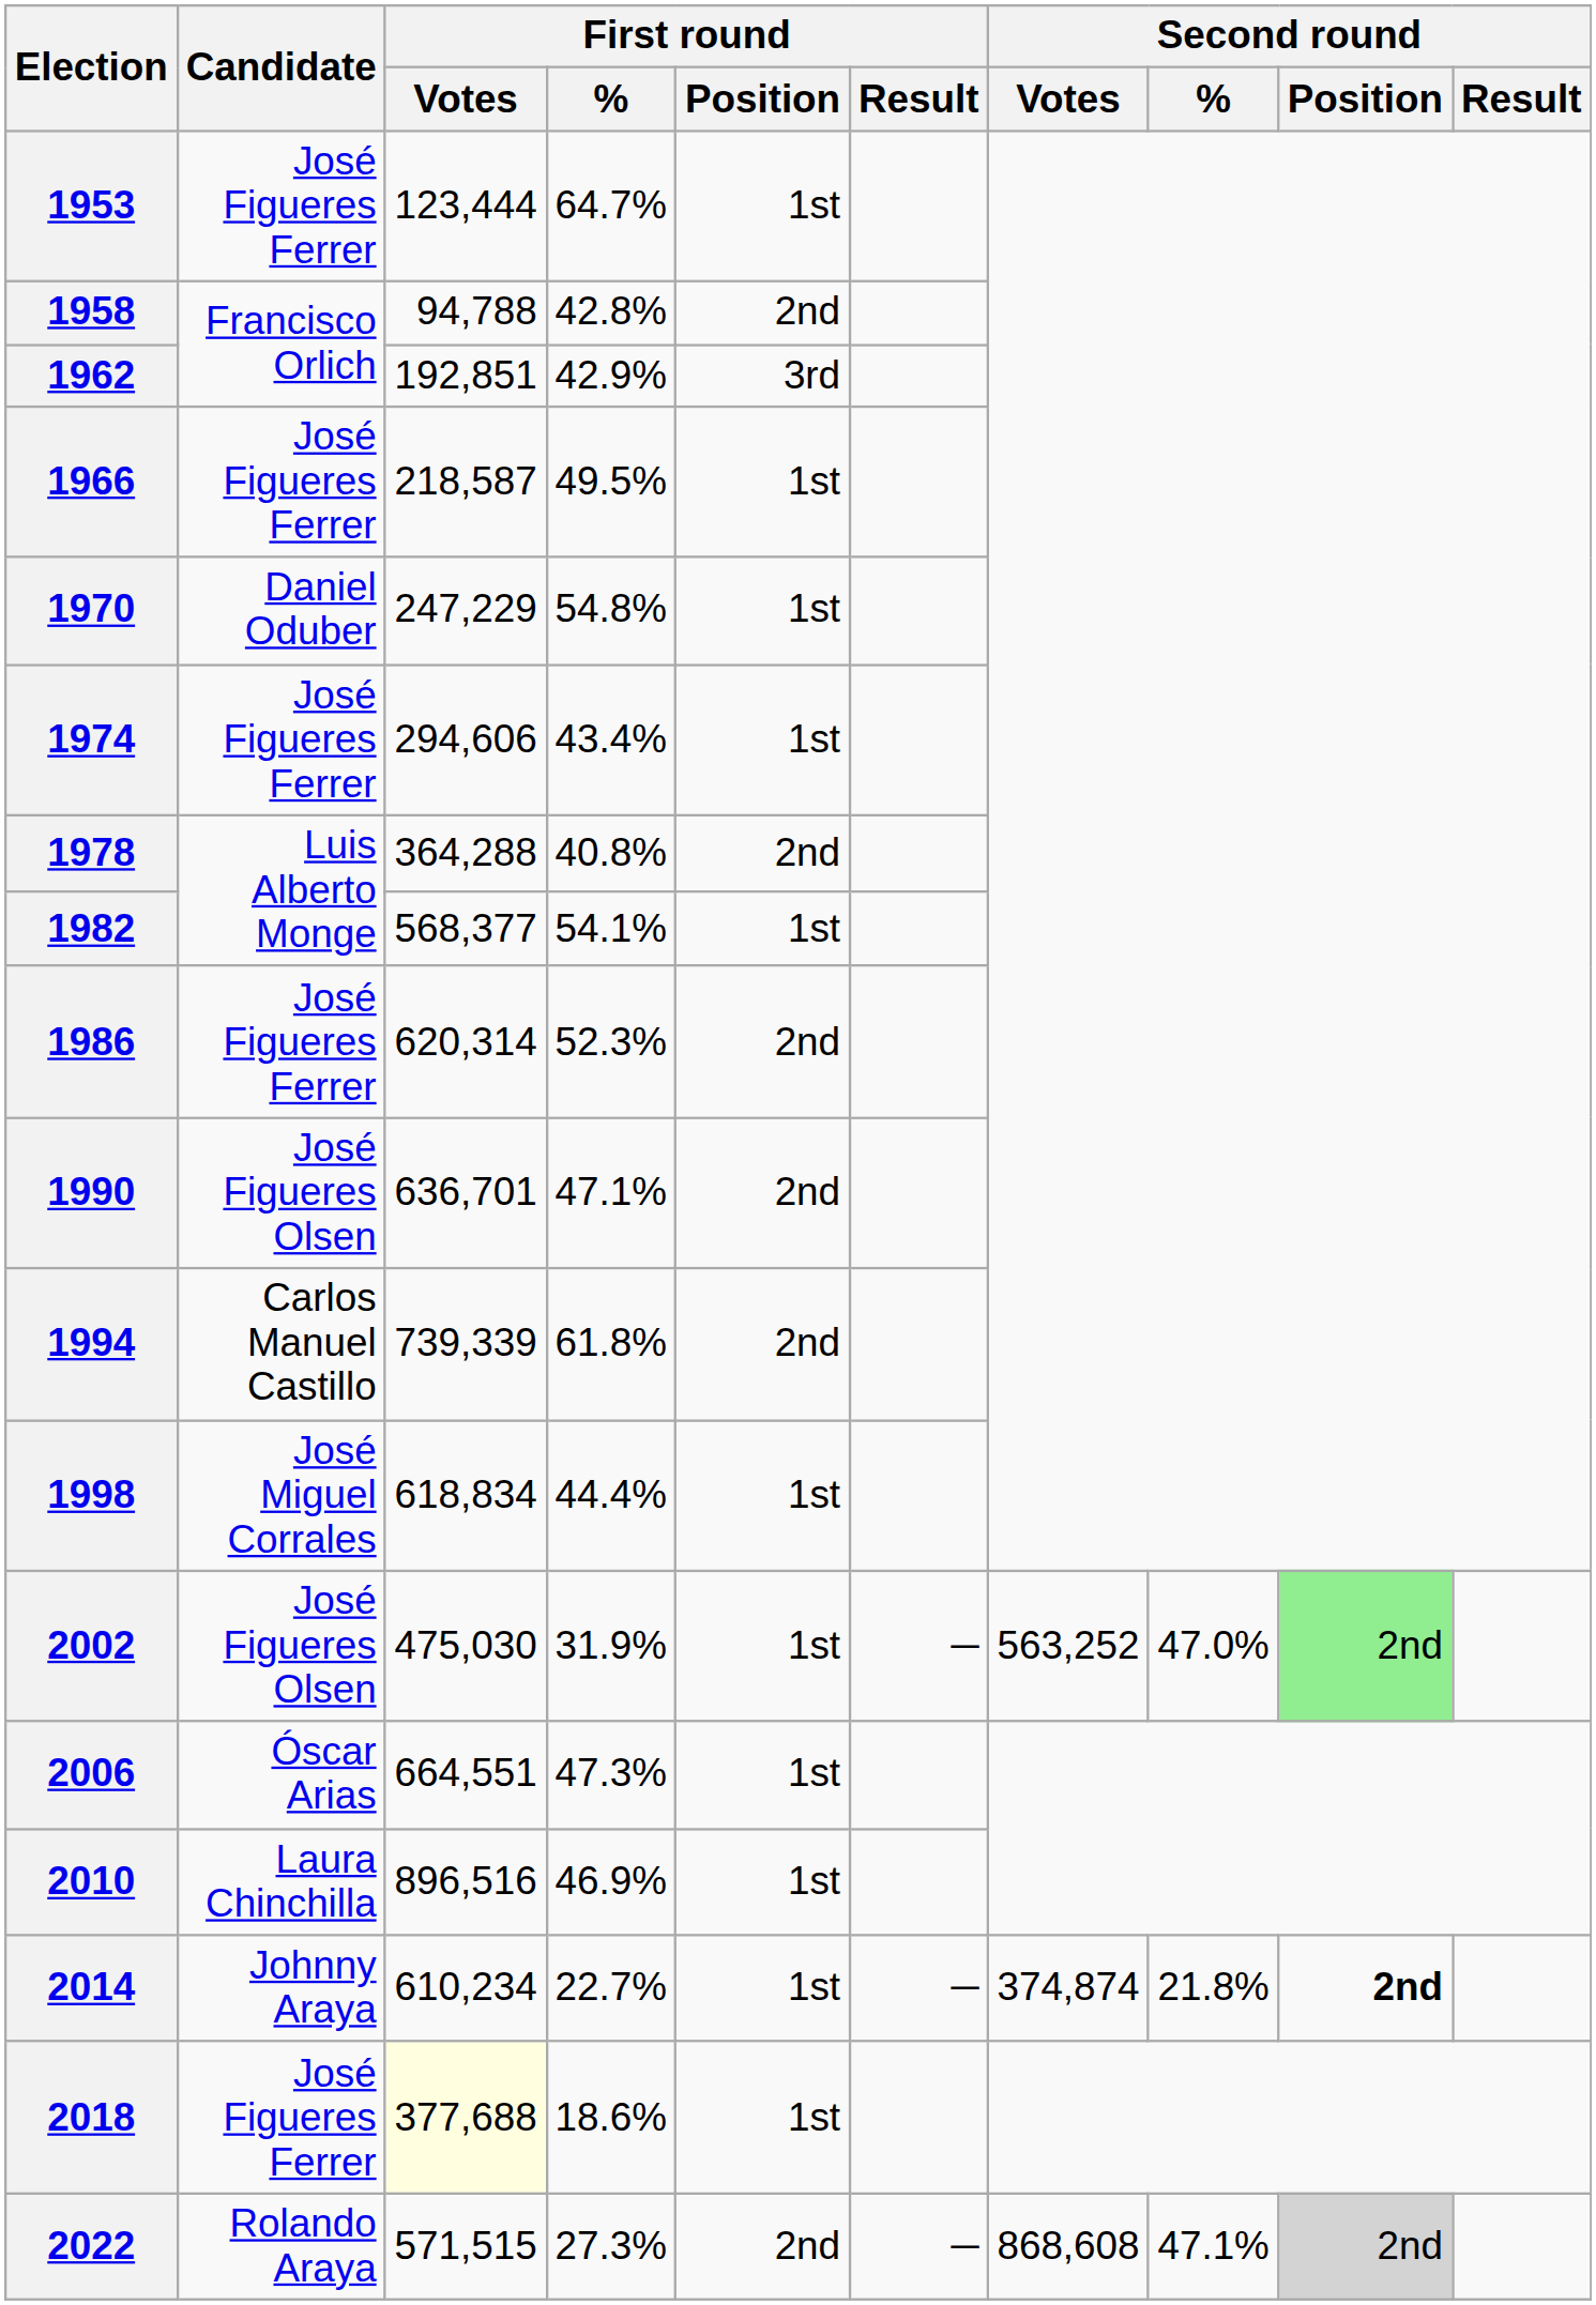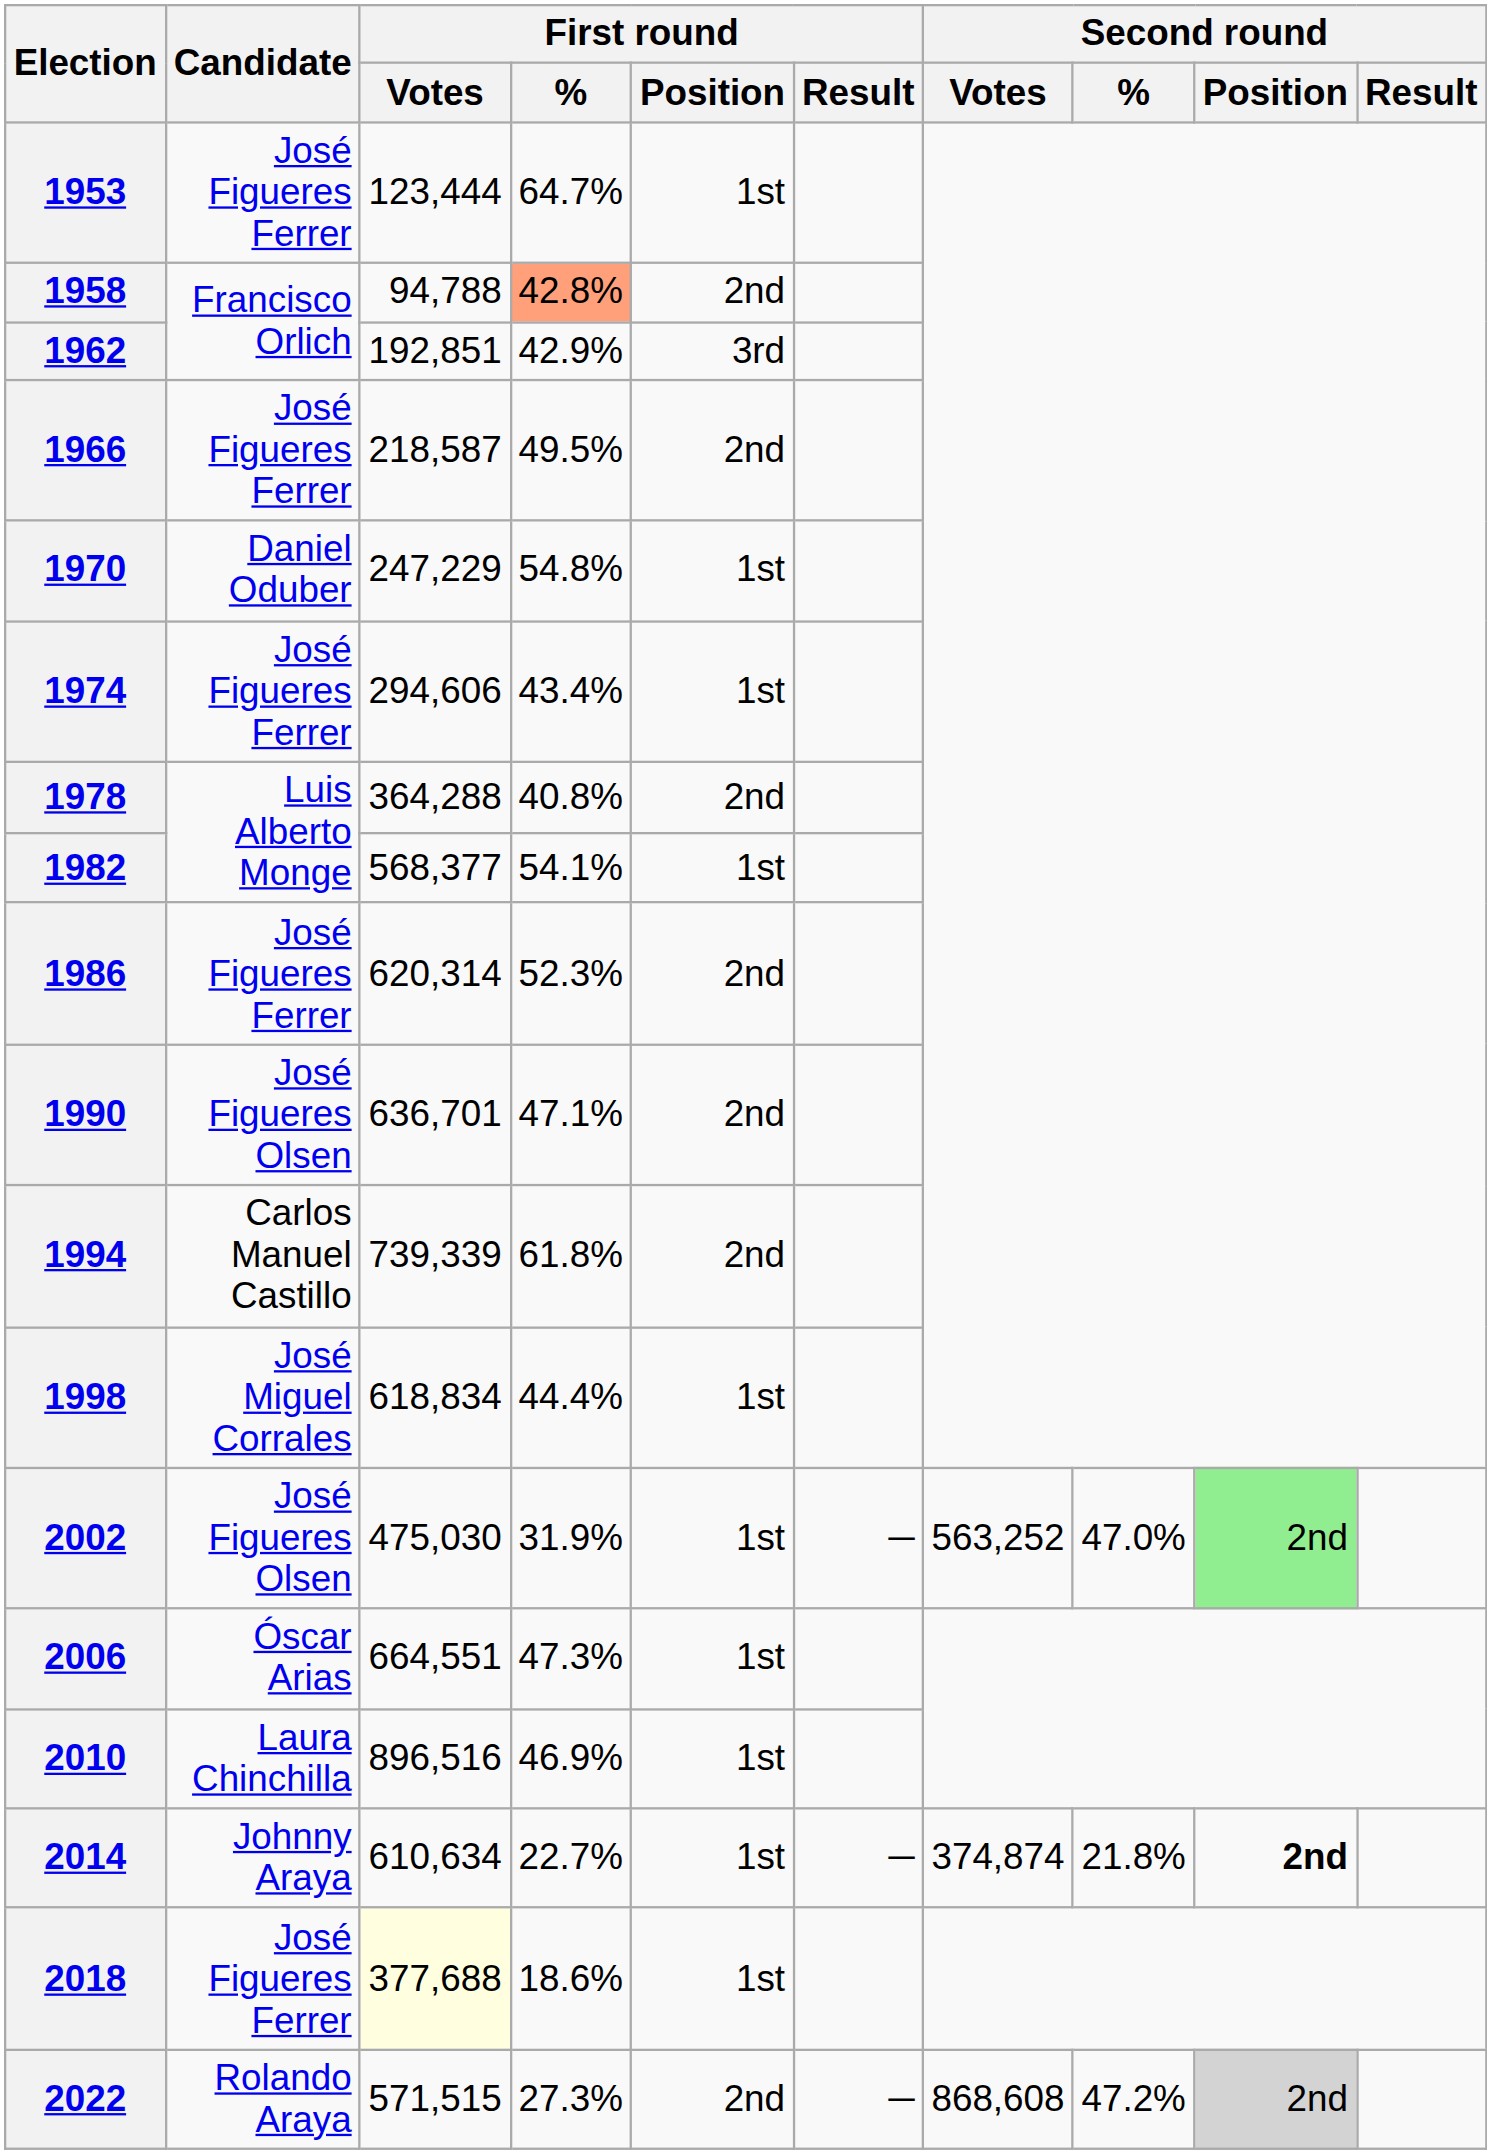1958 | First round / %: no background -> lightsalmon background
1966 | First round / Position: 1st -> 2nd
2014 | First round / Votes: 610,234 -> 610,634
2022 | Second round / %: 47.1% -> 47.2%
